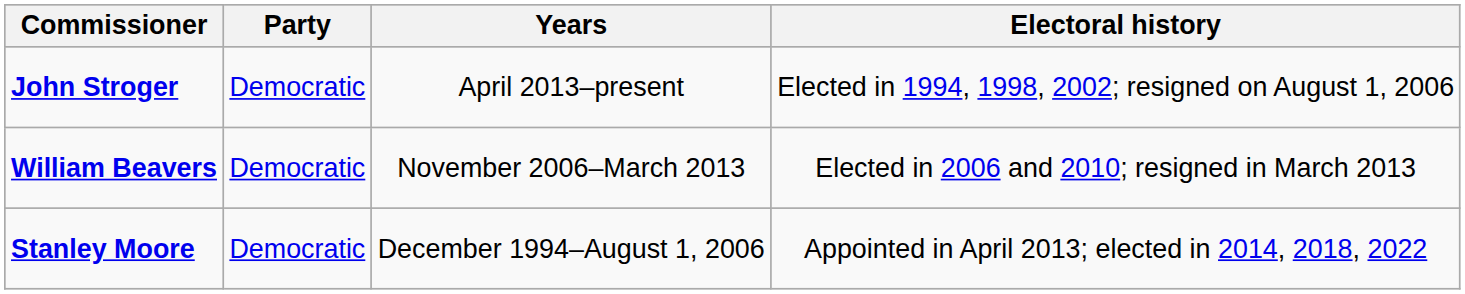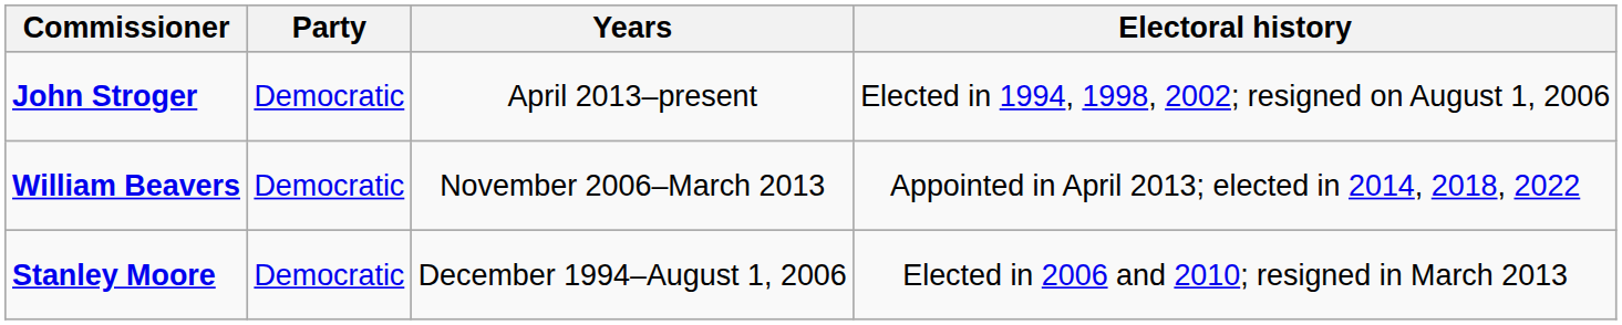William Beavers | Electoral history: Elected in 2006 and 2010; resigned in March 2013 -> Appointed in April 2013; elected in 2014, 2018, 2022
Stanley Moore | Electoral history: Appointed in April 2013; elected in 2014, 2018, 2022 -> Elected in 2006 and 2010; resigned in March 2013
